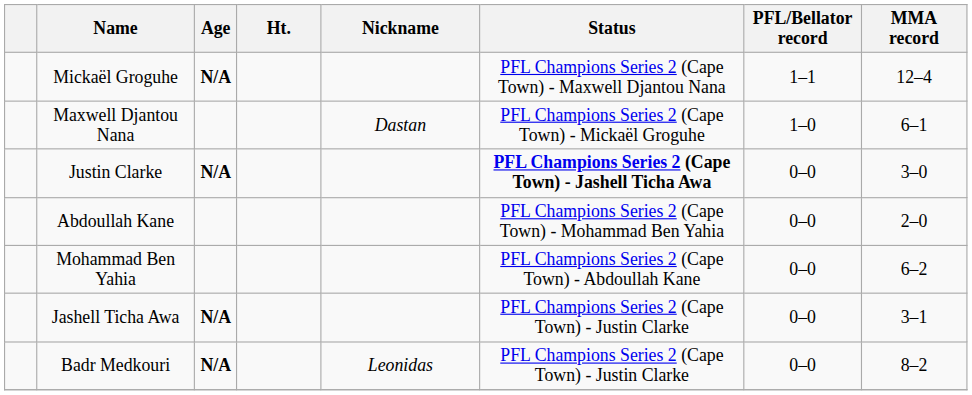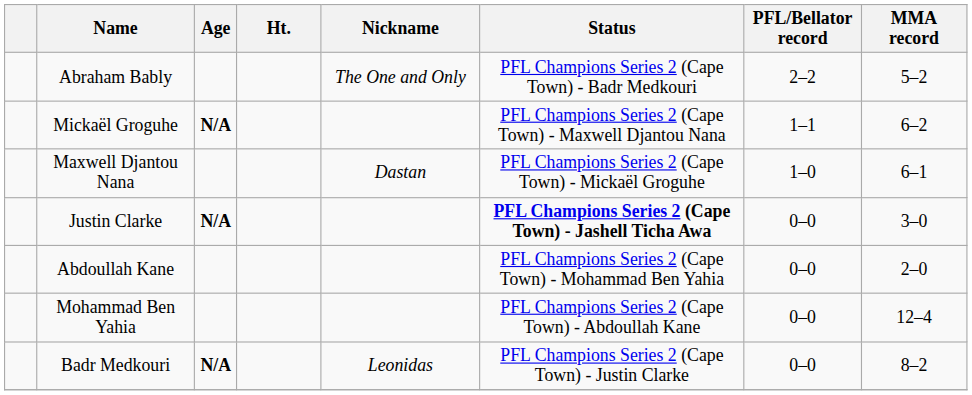+ row: Abraham Bably | The One and Only | PFL Champions Series 2 (Cape Town) - Badr Medkouri | 2–2 | 5–2
Mickaël Groguhe | MMA record: 12–4 -> 6–2
Mohammad Ben Yahia | MMA record: 6–2 -> 12–4
- row: Jashell Ticha Awa | N/A | PFL Champions Series 2 (Cape Town) - Justin Clarke | 0–0 | 3–1
